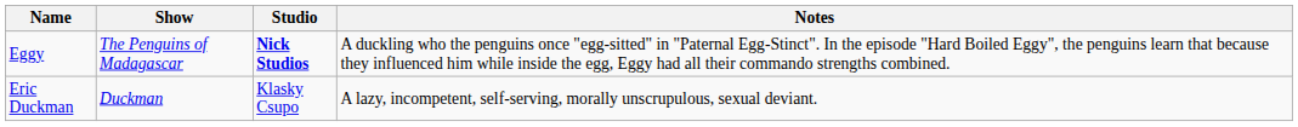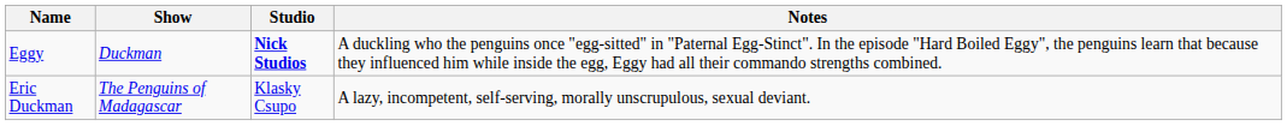Eggy | Show: The Penguins of Madagascar -> Duckman
Eric Duckman | Show: Duckman -> The Penguins of Madagascar
